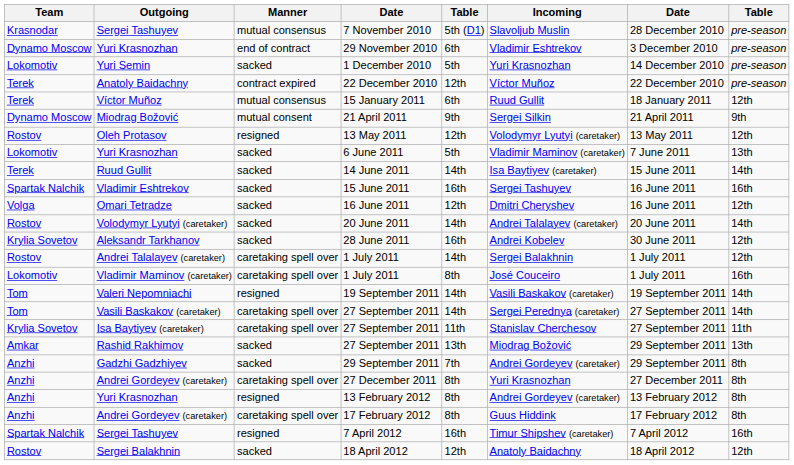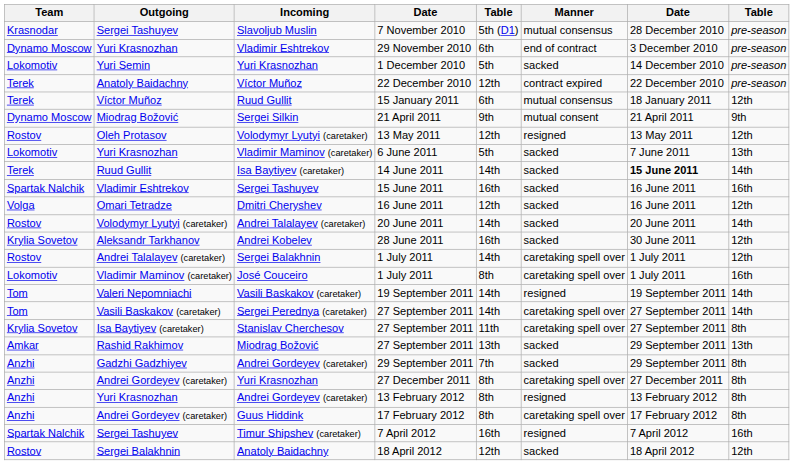columns swapped: Manner <-> Incoming
14 June 2011 | column 7: normal -> bold
Isa Baytiyev (caretaker) / 27 September 2011 | column 8: 11th -> 8th
